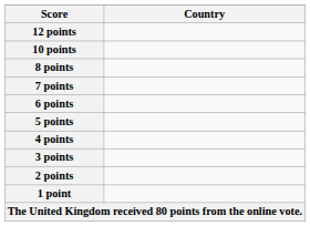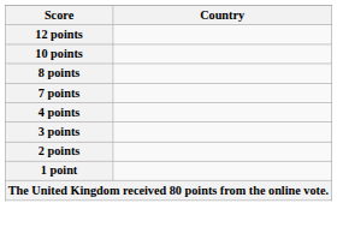- row: 6 points
- row: 5 points
